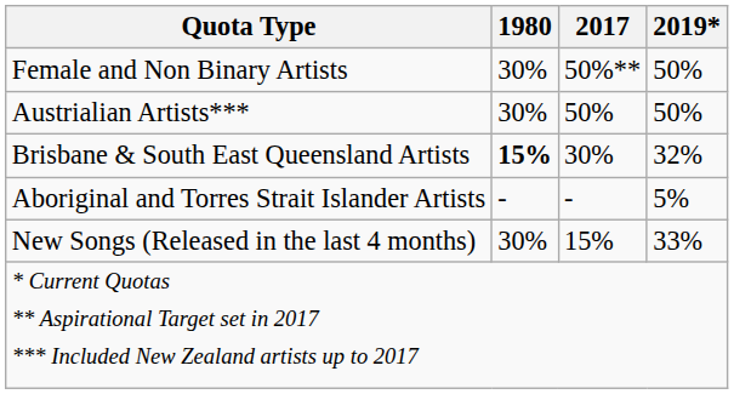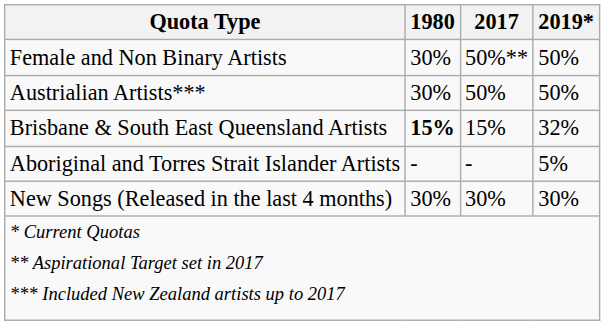Brisbane & South East Queensland Artists | 2017: 30% -> 15%
New Songs (Released in the last 4 months) | 2017: 15% -> 30%
New Songs (Released in the last 4 months) | 2019*: 33% -> 30%
